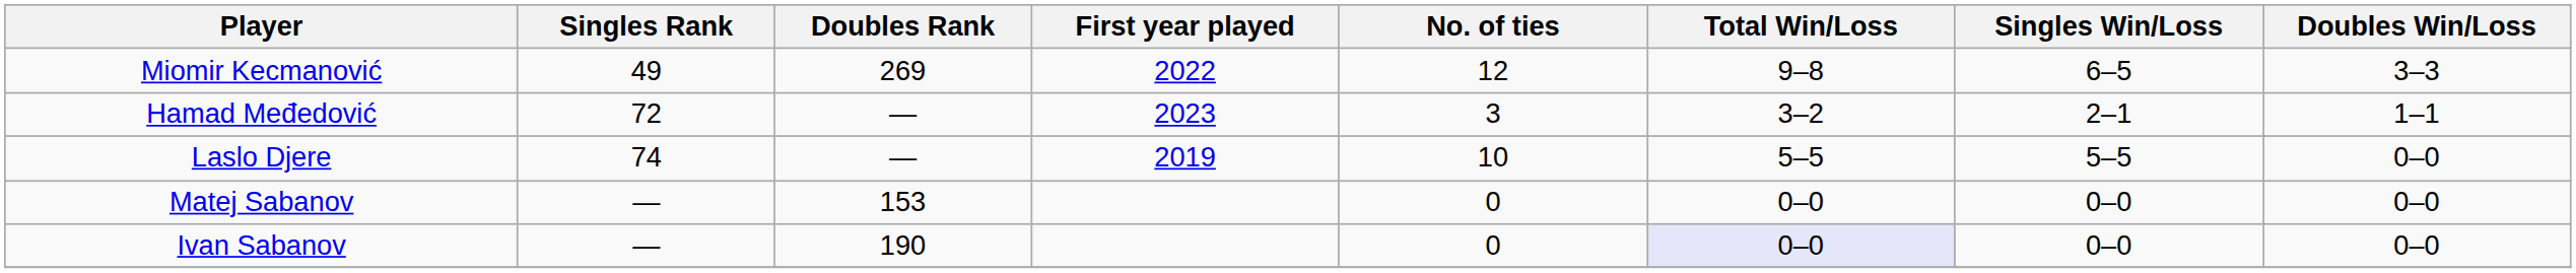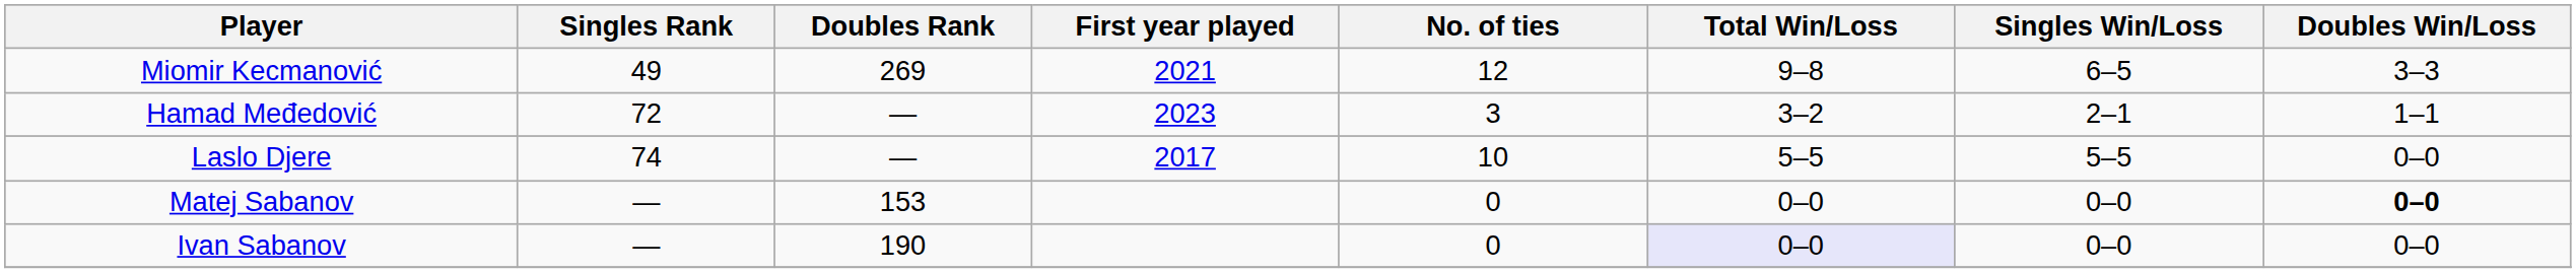Miomir Kecmanović | First year played: 2022 -> 2021
Laslo Djere | First year played: 2019 -> 2017
Matej Sabanov | Doubles Win/Loss: normal -> bold
